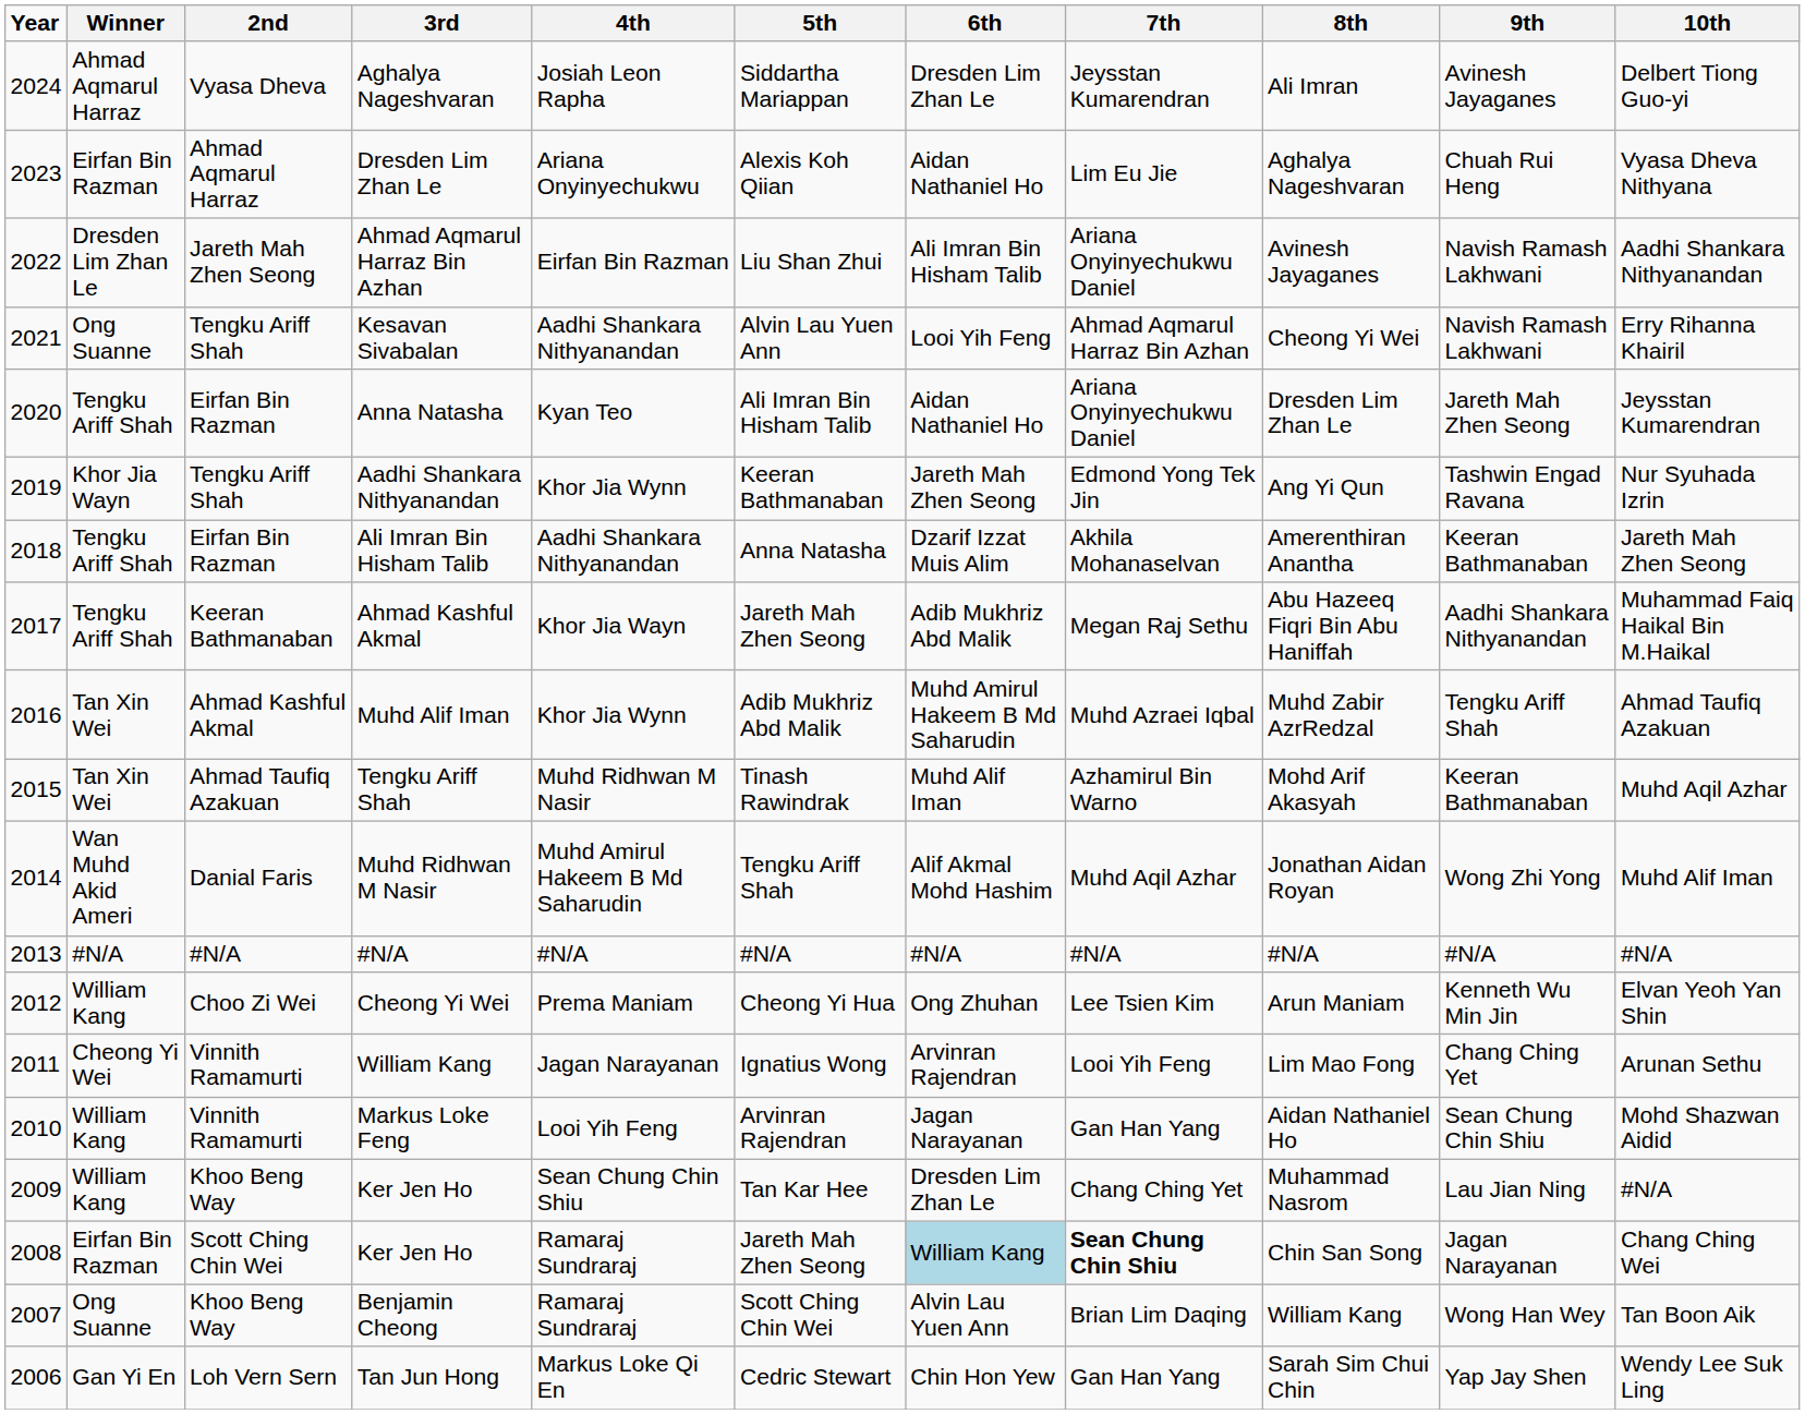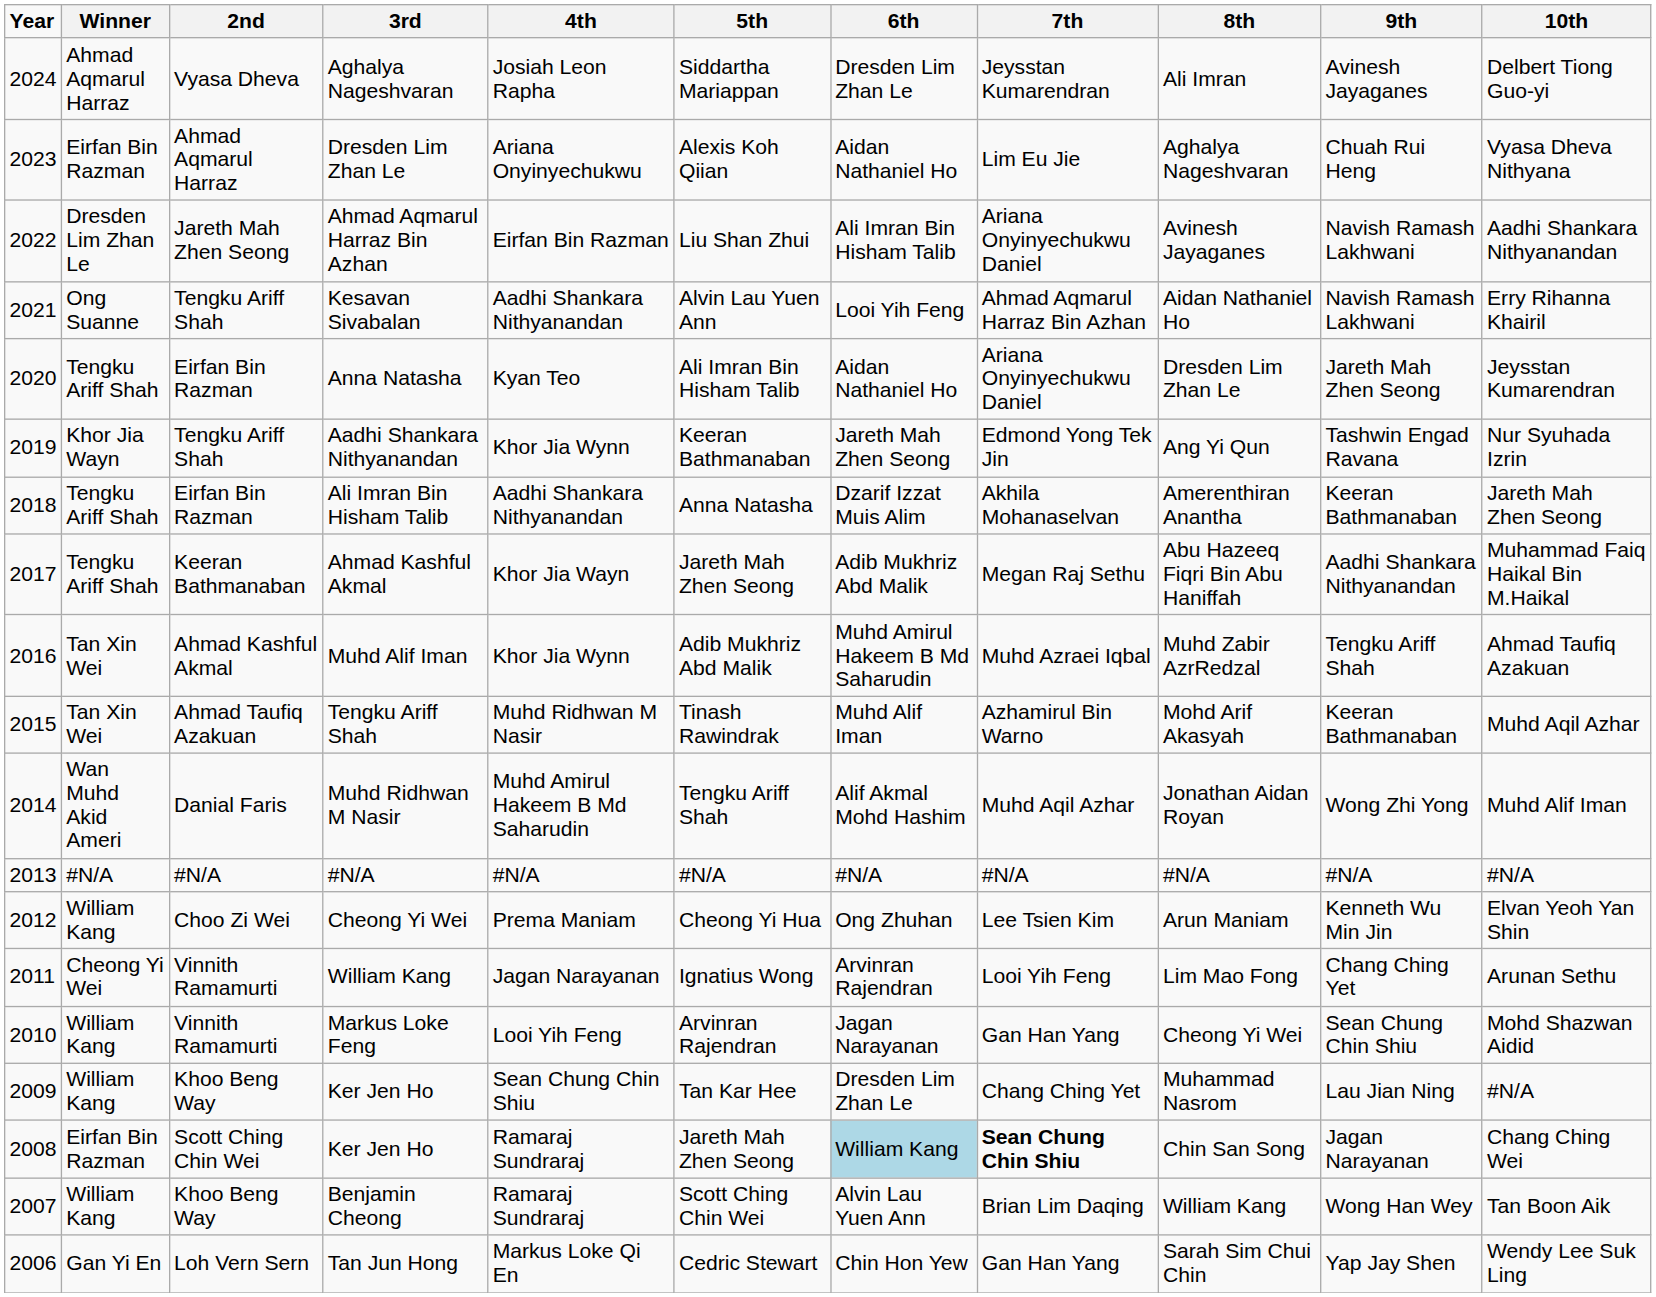Kesavan Sivabalan | 8th: Cheong Yi Wei -> Aidan Nathaniel Ho
Markus Loke Feng | 8th: Aidan Nathaniel Ho -> Cheong Yi Wei
Benjamin Cheong | Winner: Ong Suanne -> William Kang
